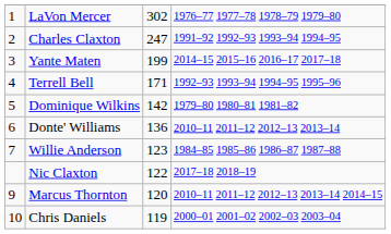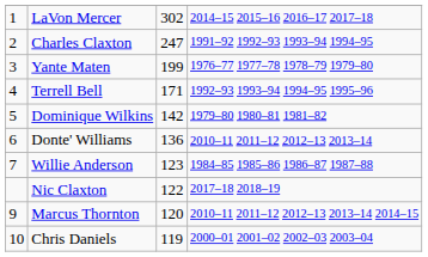LaVon Mercer | column 4: 1976–77 1977–78 1978–79 1979–80 -> 2014–15 2015–16 2016–17 2017–18
Yante Maten | column 4: 2014–15 2015–16 2016–17 2017–18 -> 1976–77 1977–78 1978–79 1979–80
